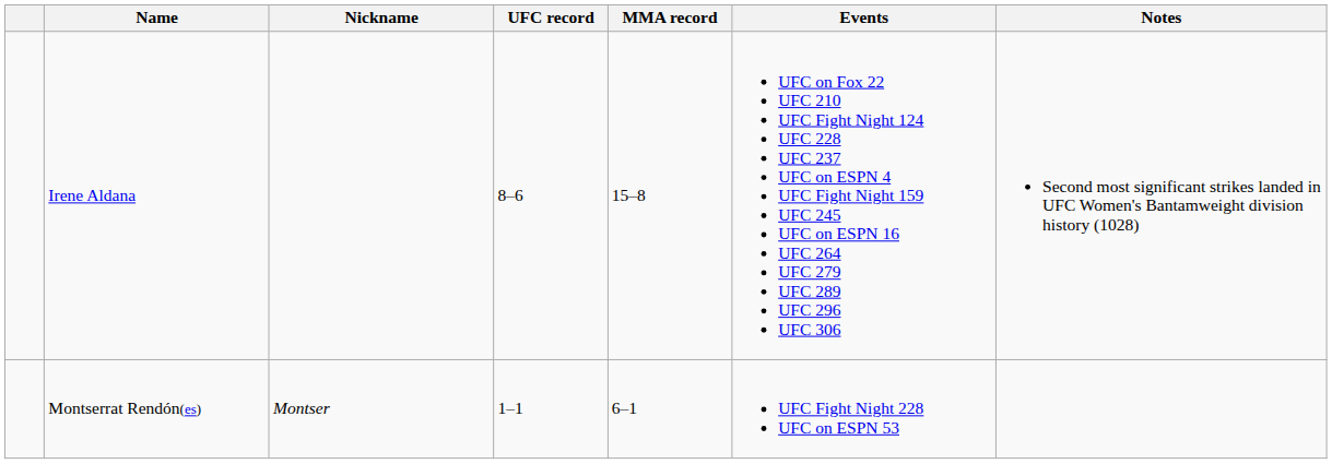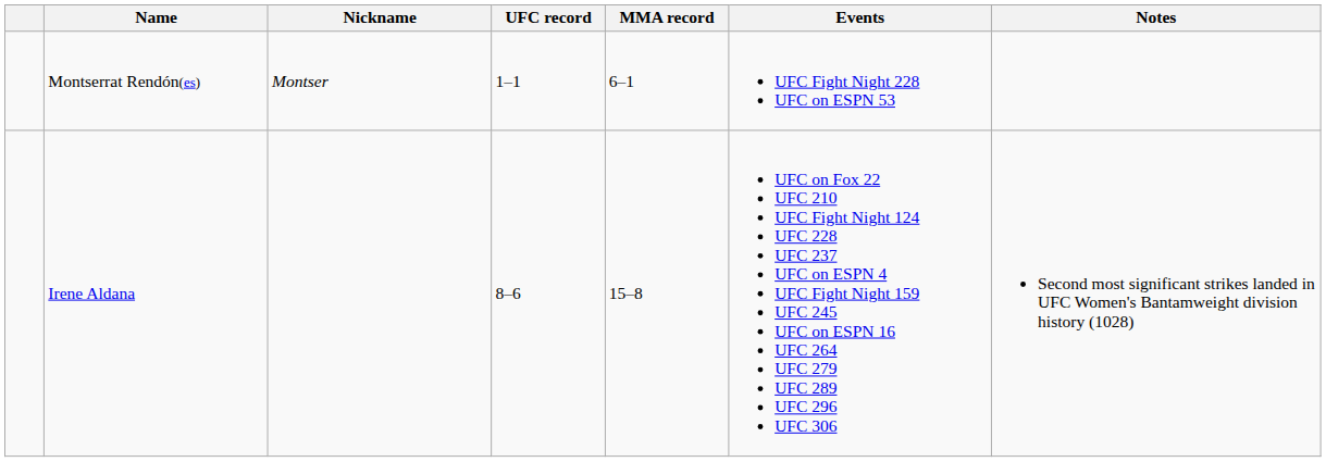rows swapped: Irene Aldana <-> Montserrat Rendón(es)
